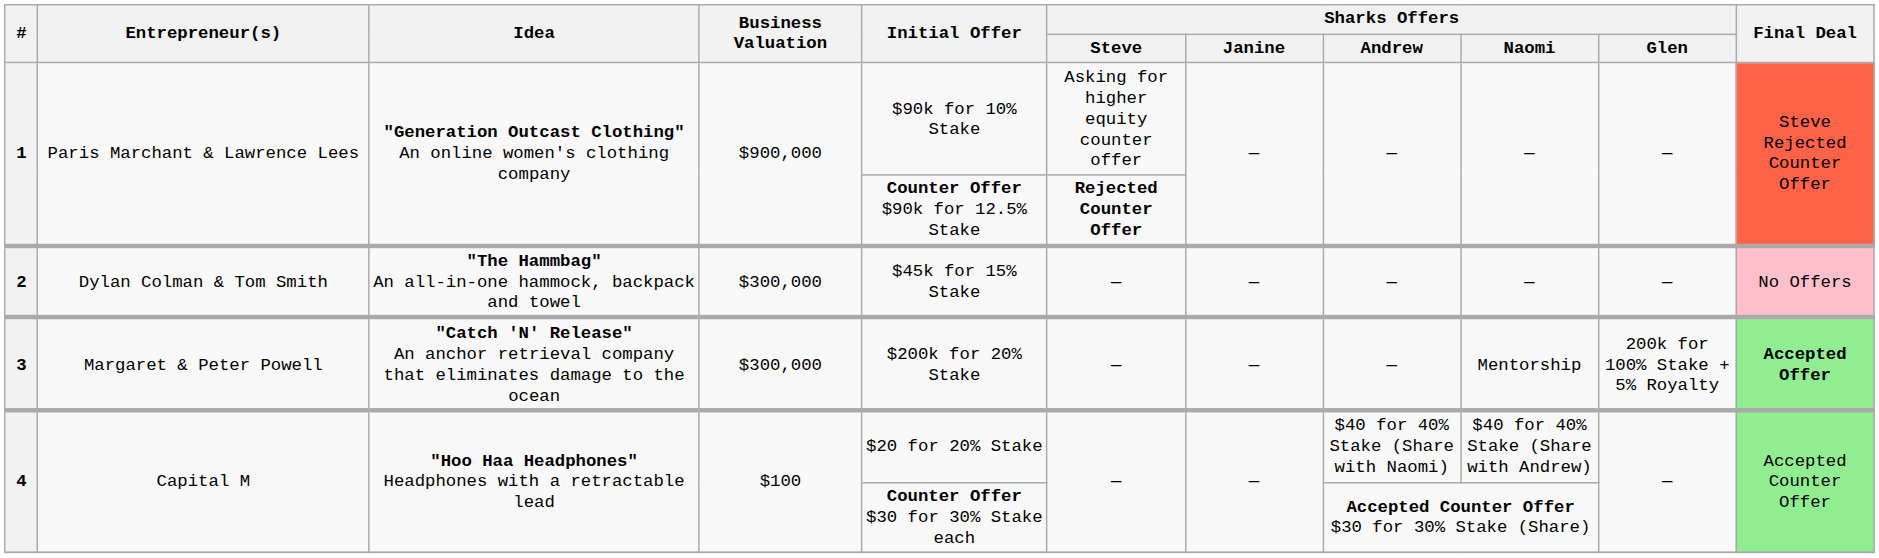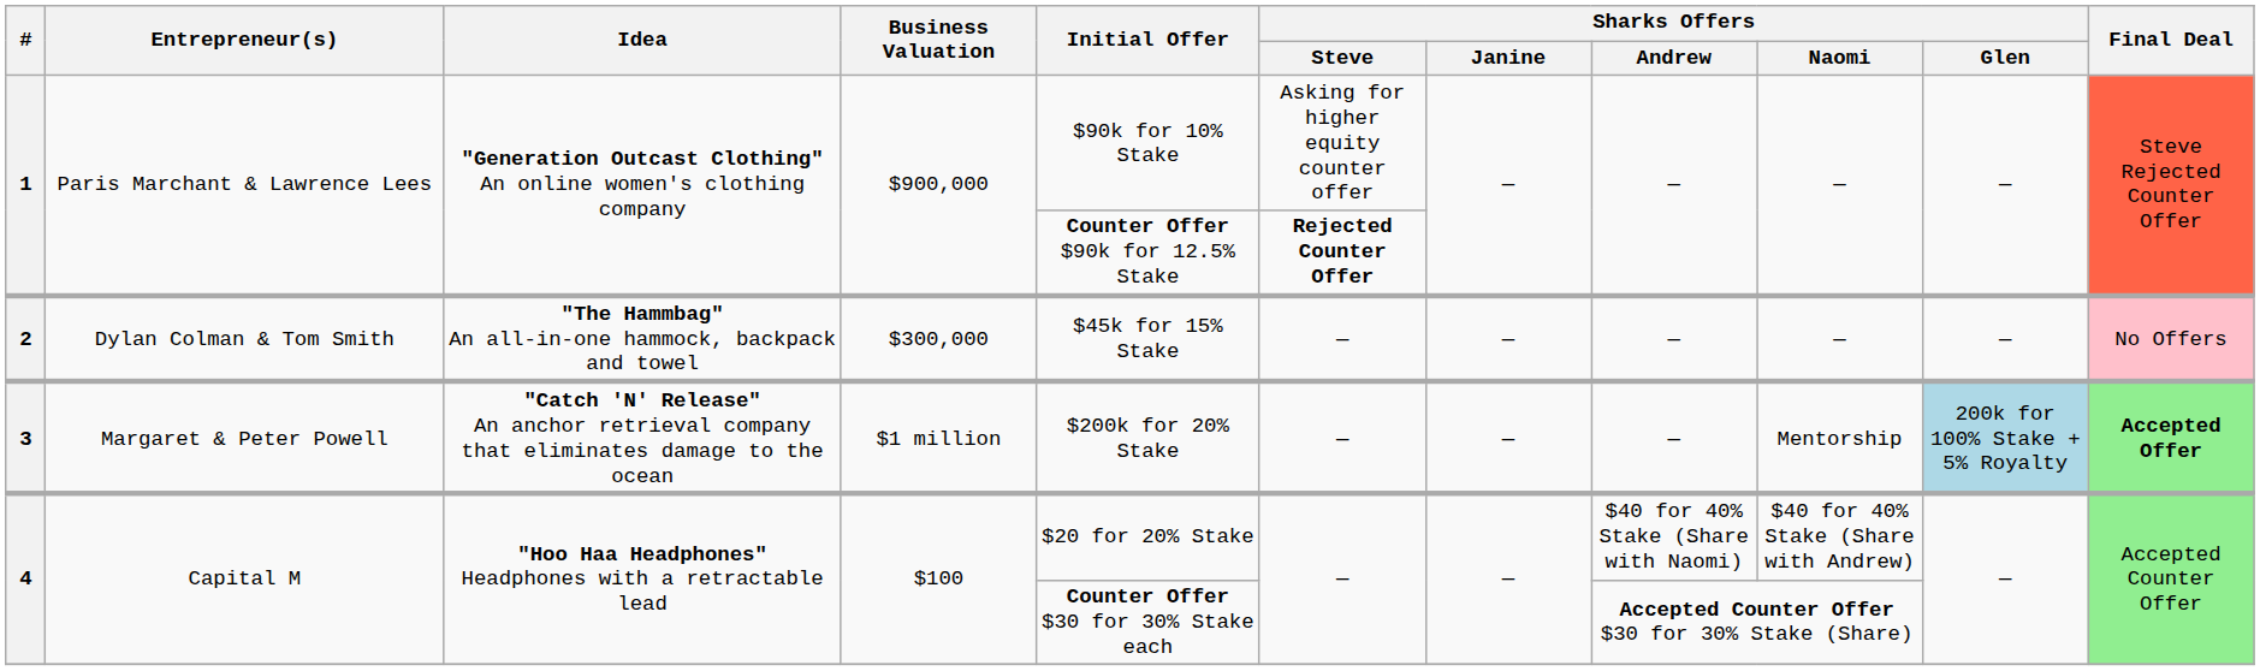3 | Business Valuation: $300,000 -> $1 million
3 | Sharks Offers / Glen: no background -> lightblue background
